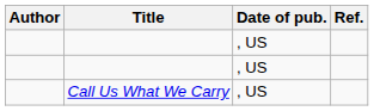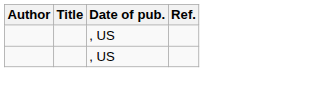- row: Call Us What We Carry | , US
